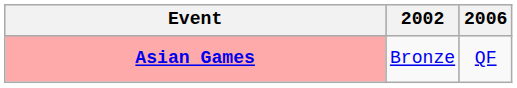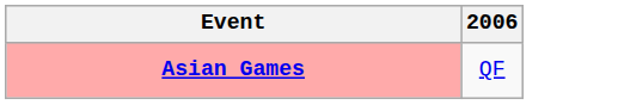- column: 2002 | Bronze
